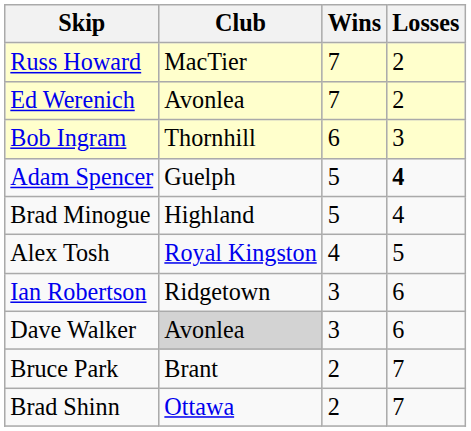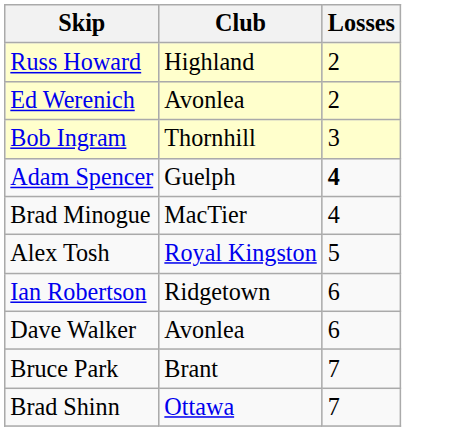- column: Wins | 7 | 7 | 6 | 5 | 5 | 4 | 3 | 3 | 2 | 2
Russ Howard | Club: MacTier -> Highland
Brad Minogue | Club: Highland -> MacTier
Dave Walker | Club: lightgrey background -> no background
